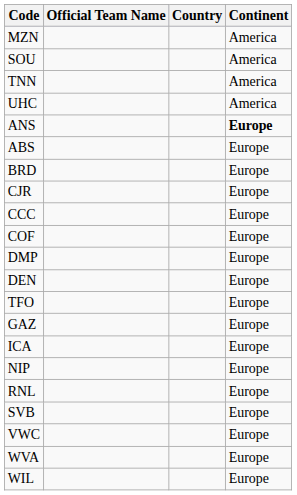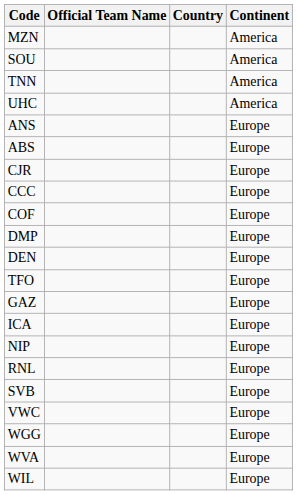ANS | Continent: bold -> normal
- row: BRD | Europe
+ row: WGG | Europe
